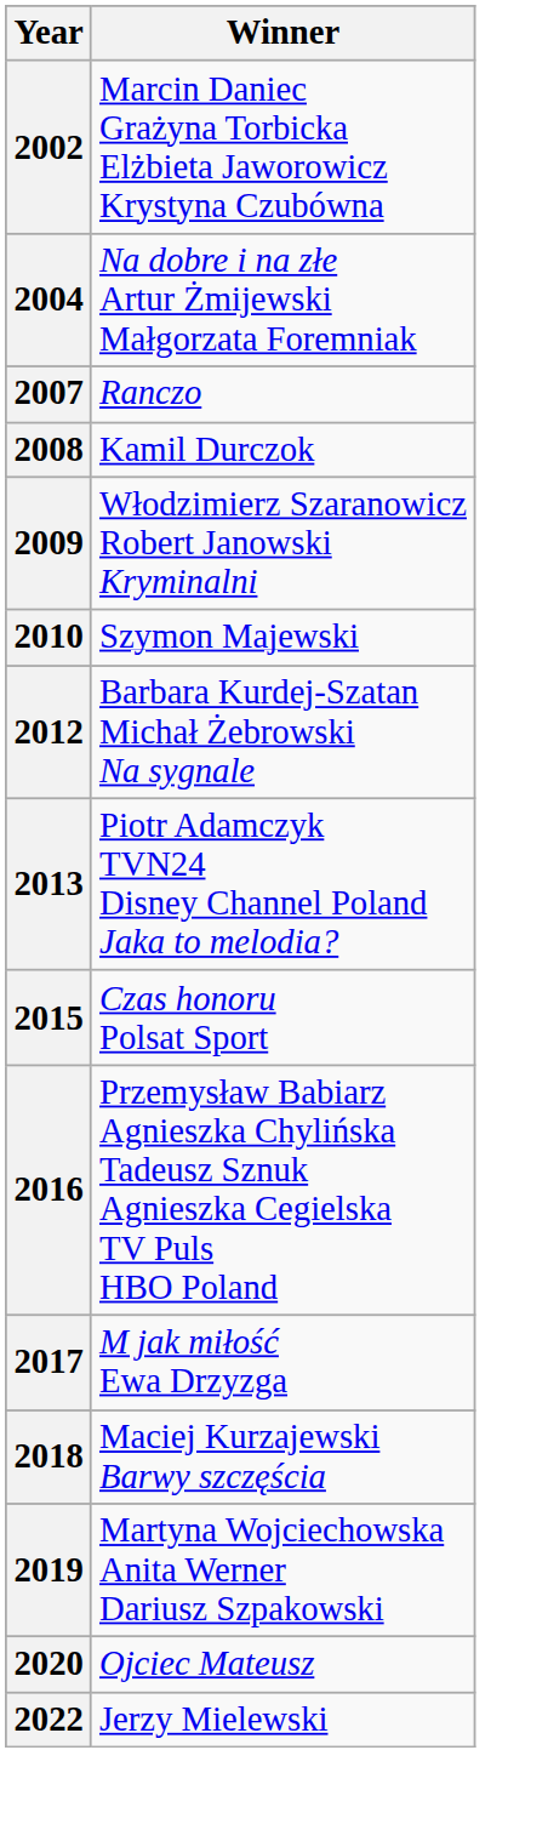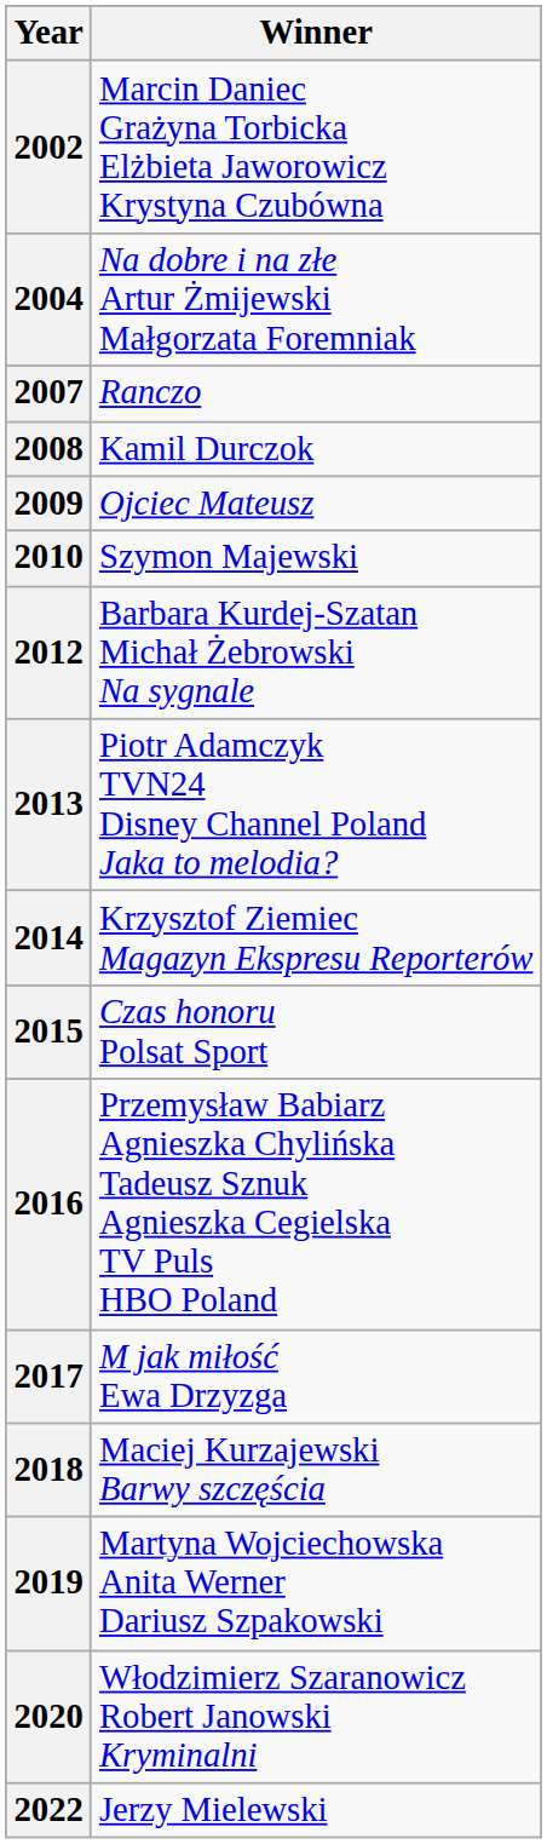2009 | Winner: Włodzimierz Szaranowicz Robert Janowski Kryminalni -> Ojciec Mateusz
+ row: 2014 | Krzysztof Ziemiec Magazyn Ekspresu Reporterów
2020 | Winner: Ojciec Mateusz -> Włodzimierz Szaranowicz Robert Janowski Kryminalni
